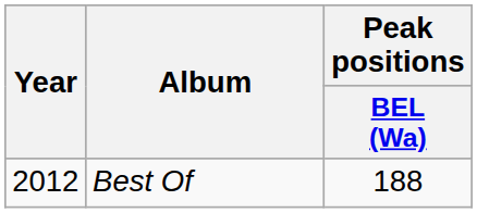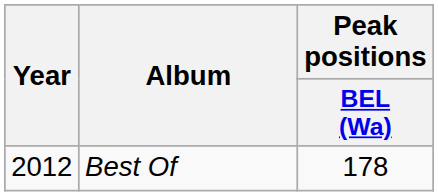Best Of | Peak positions / BEL (Wa): 188 -> 178
